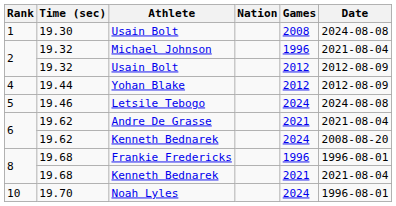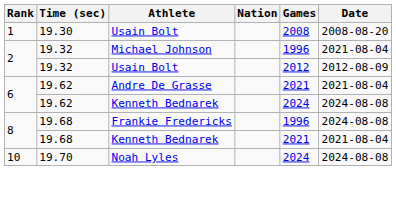1 / Usain Bolt | Date: 2024-08-08 -> 2008-08-20
- row: 4 | 19.44 | Yohan Blake | 2012 | 2012-08-09
- row: 5 | 19.46 | Letsile Tebogo | 2024 | 2024-08-08
6 / Kenneth Bednarek | Date: 2008-08-20 -> 2024-08-08
Frankie Fredericks | Date: 1996-08-01 -> 2024-08-08
Noah Lyles | Date: 1996-08-01 -> 2024-08-08
